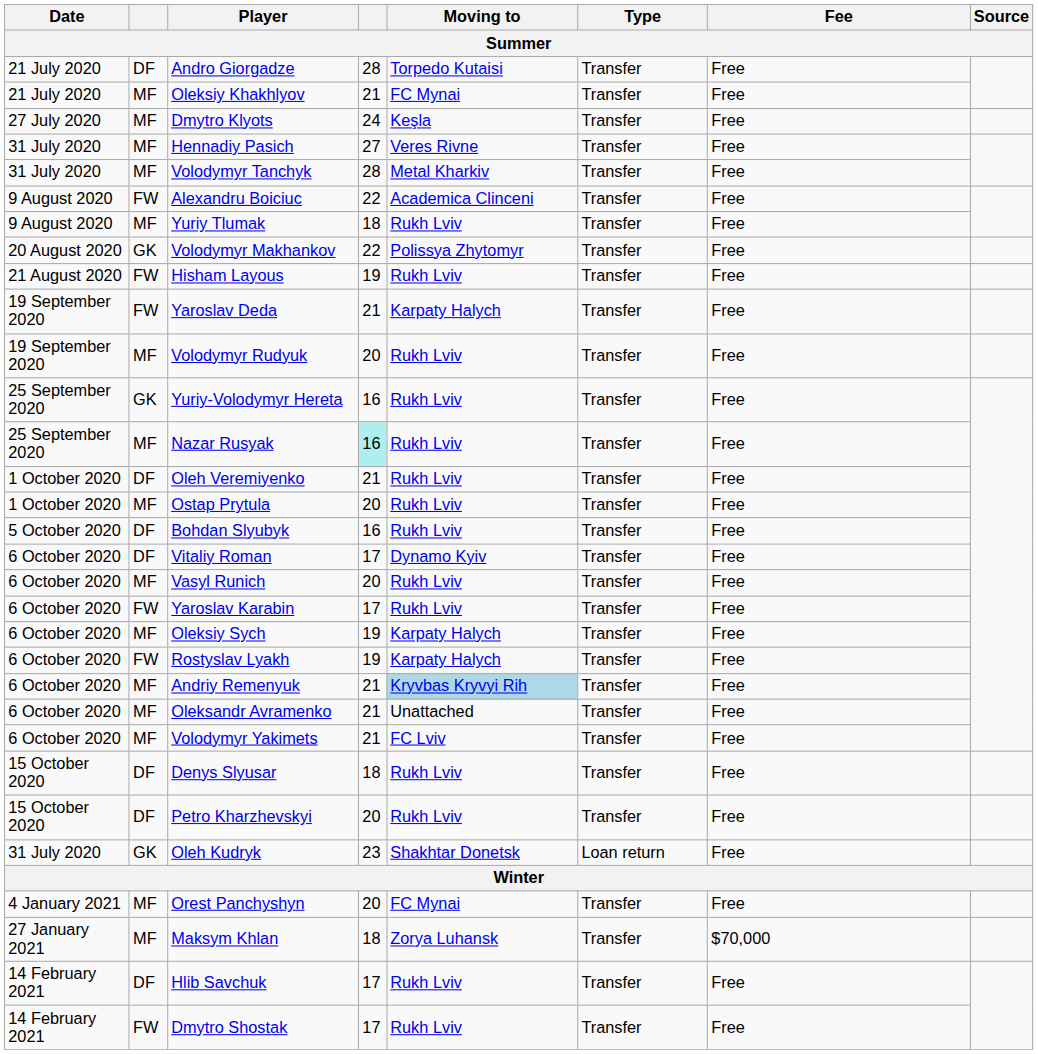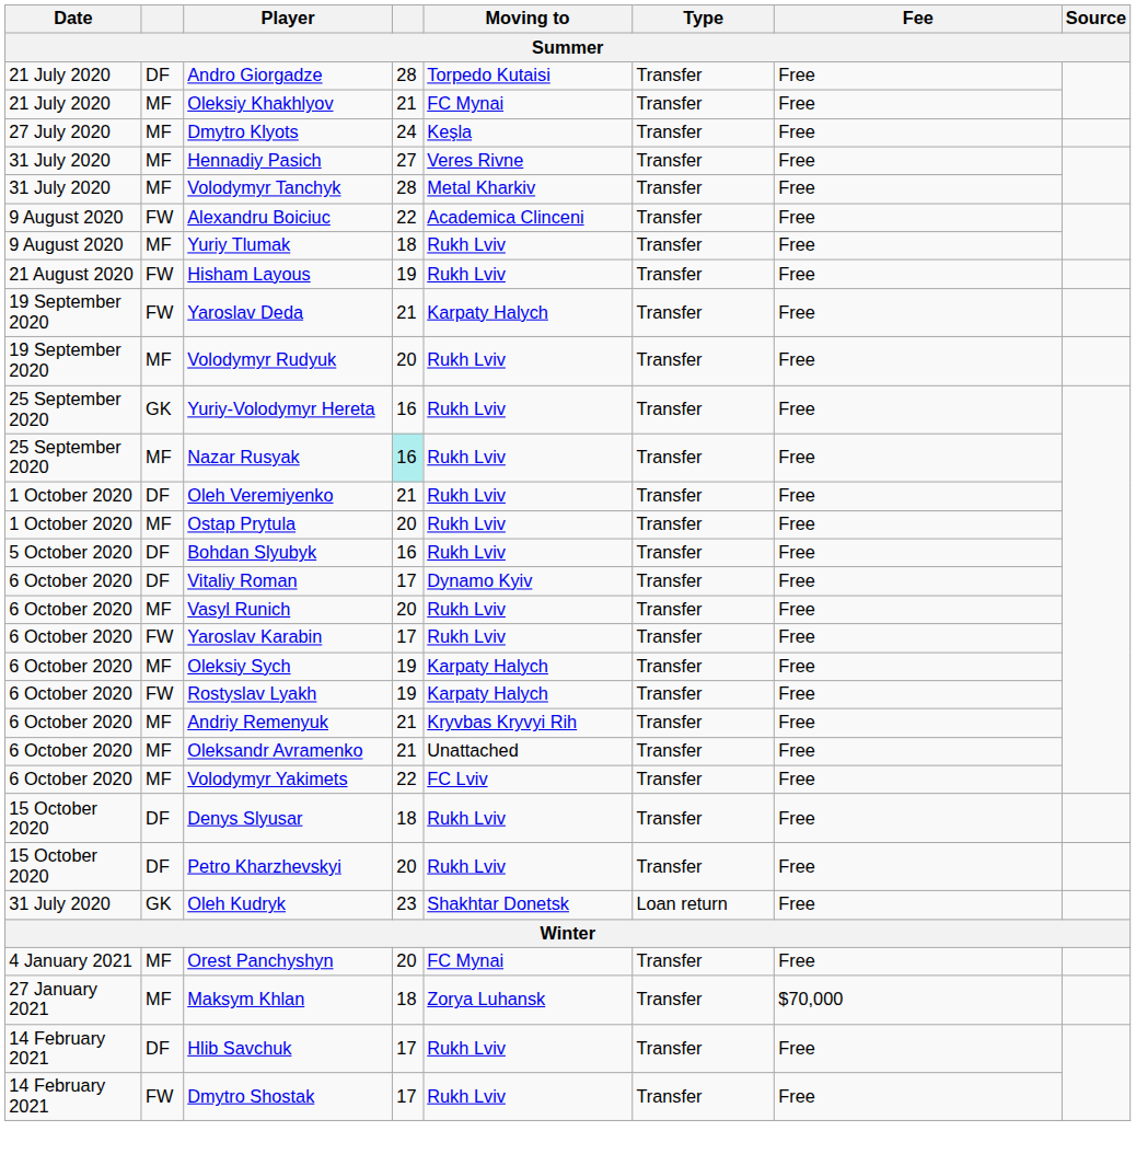- row: 20 August 2020 | GK | Volodymyr Makhankov | 22 | Polissya Zhytomyr | Transfer | Free
Andriy Remenyuk | Moving to: lightblue background -> no background
Volodymyr Yakimets | column 4: 21 -> 22
